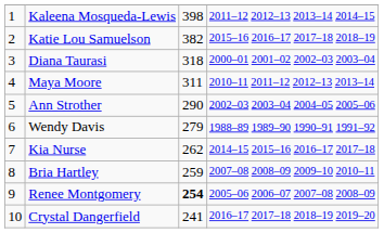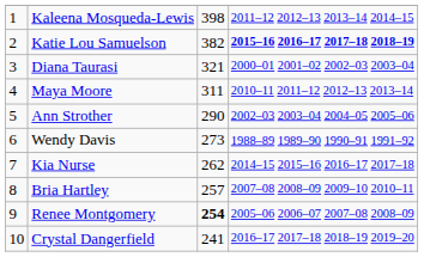Katie Lou Samuelson | column 4: normal -> bold
Diana Taurasi | column 3: 318 -> 321
Wendy Davis | column 3: 279 -> 273
Bria Hartley | column 3: 259 -> 257
